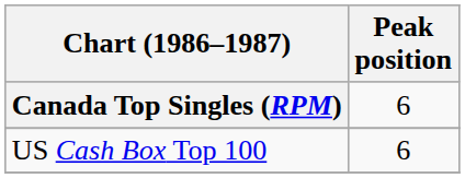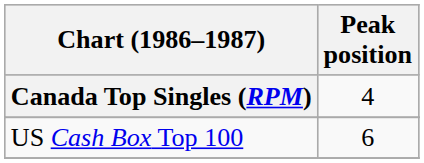Canada Top Singles (RPM) | Peak position: 6 -> 4
